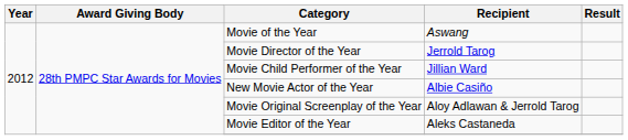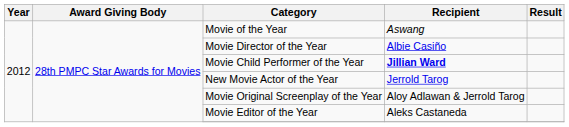Movie Director of the Year | Recipient: Jerrold Tarog -> Albie Casiño
Movie Child Performer of the Year | Recipient: normal -> bold
New Movie Actor of the Year | Recipient: Albie Casiño -> Jerrold Tarog
